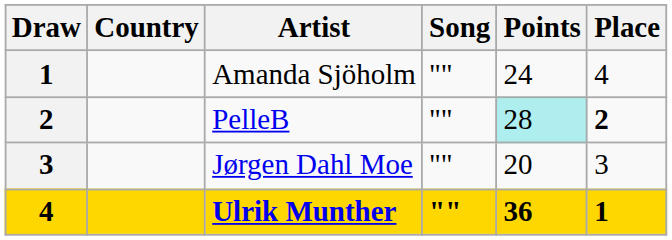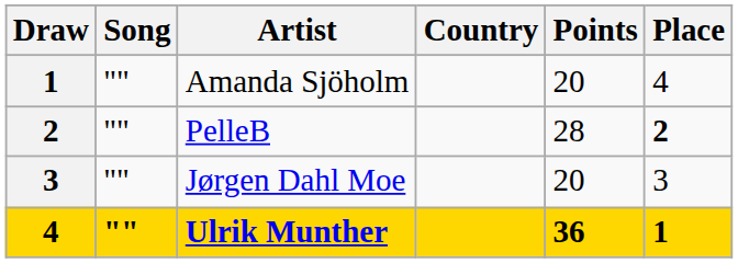columns swapped: Country <-> Song
Amanda Sjöholm | Points: 24 -> 20
PelleB | Points: paleturquoise background -> no background
